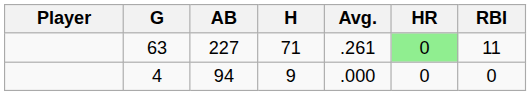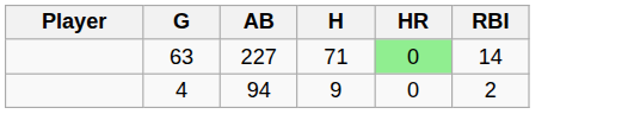- column: Avg. | .261 | .000
63 | RBI: 11 -> 14
4 | RBI: 0 -> 2
